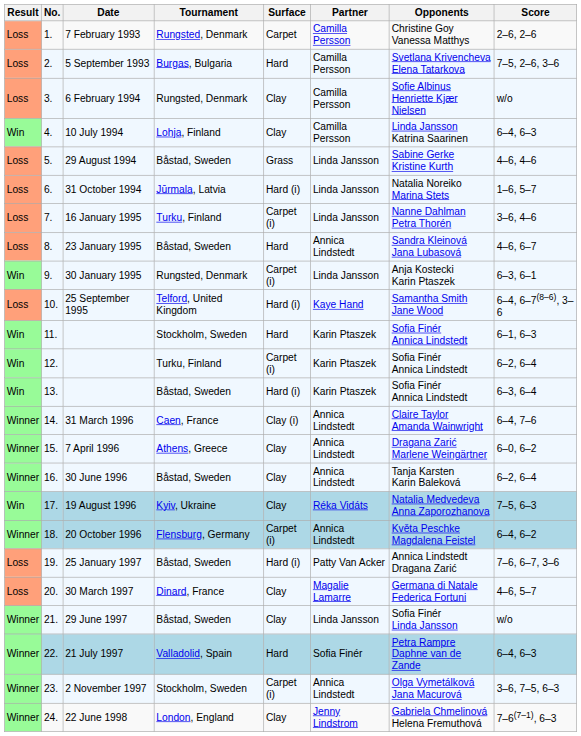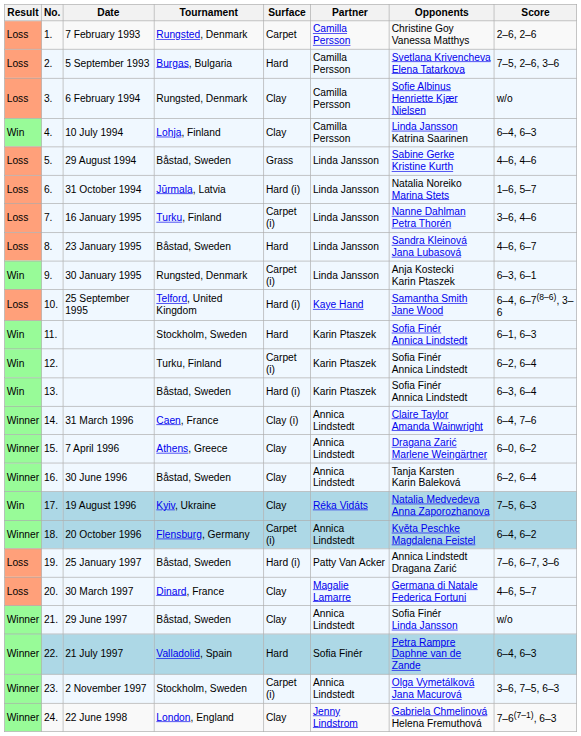23 January 1995 | Partner: Annica Lindstedt -> Linda Jansson
29 June 1997 | Partner: Linda Jansson -> Annica Lindstedt
